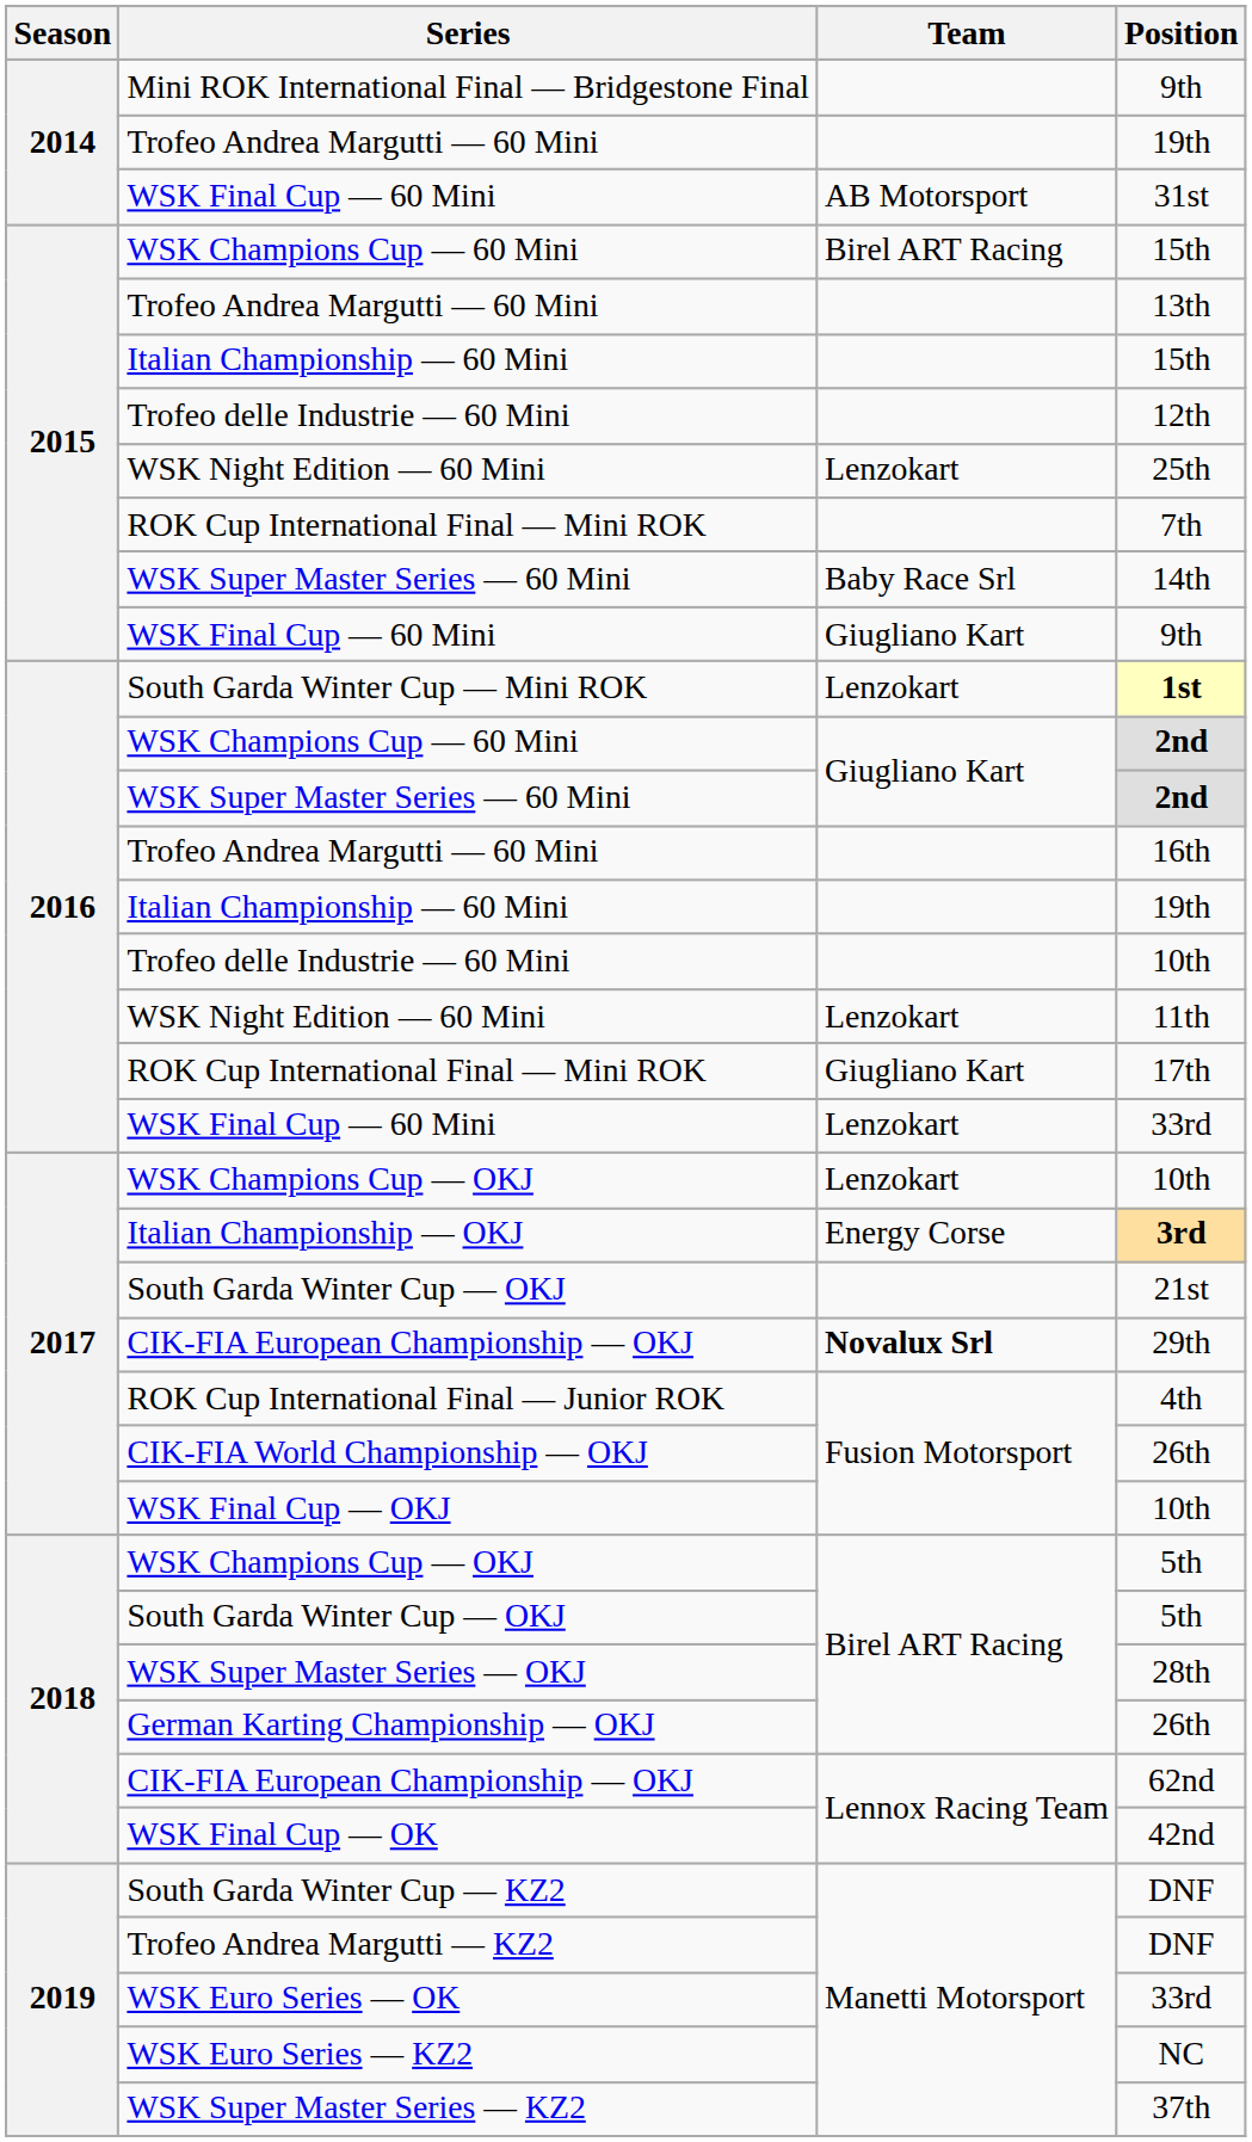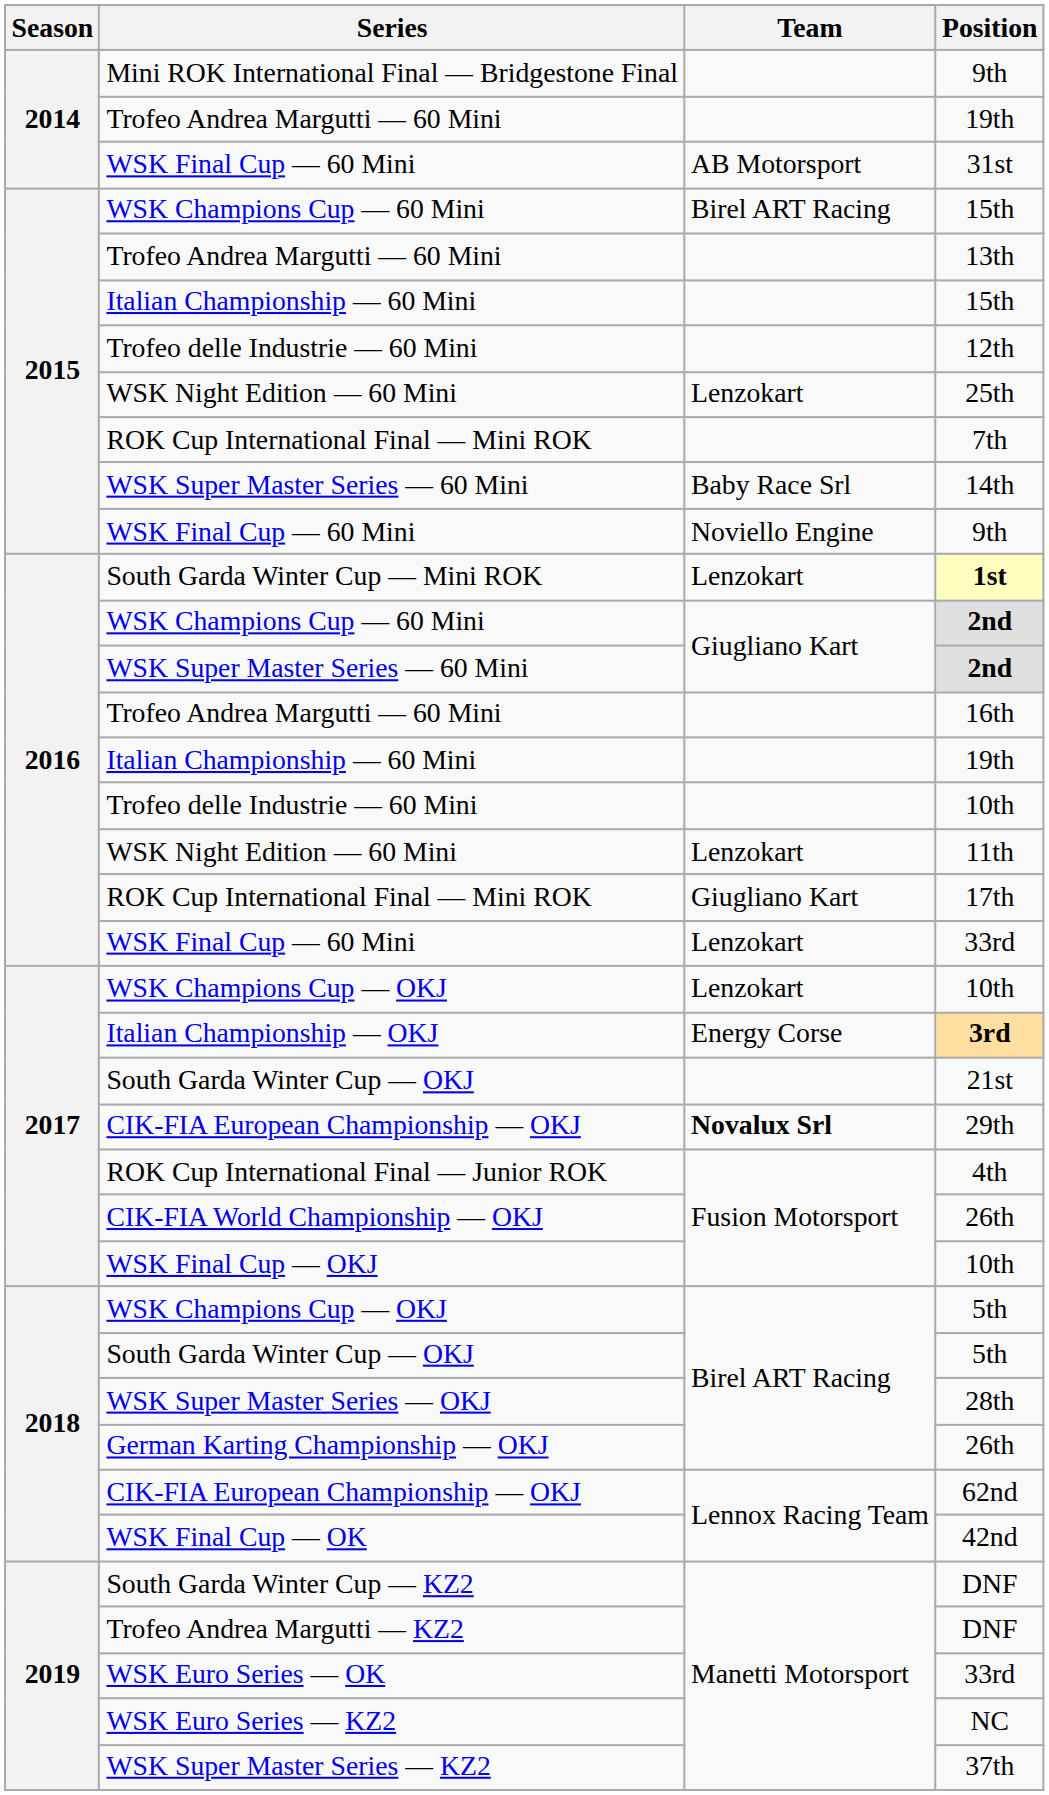WSK Final Cup — 60 Mini / 9th | Team: Giugliano Kart -> Noviello Engine
